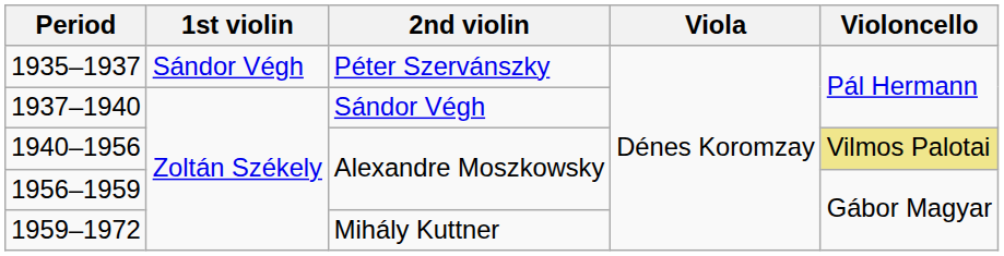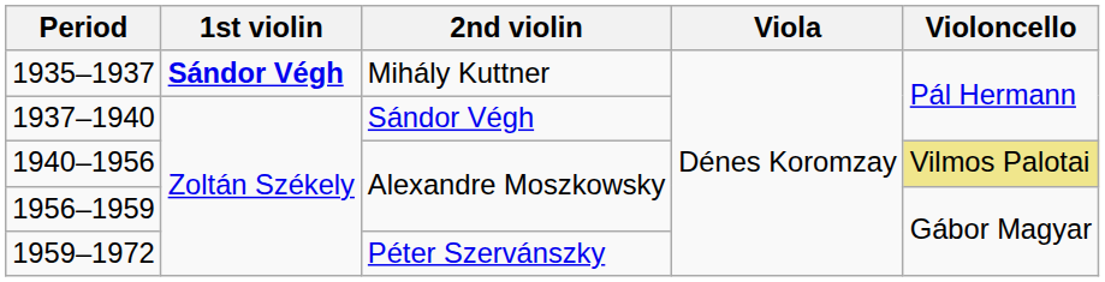1935–1937 | 1st violin: normal -> bold
1935–1937 | 2nd violin: Péter Szervánszky -> Mihály Kuttner
1959–1972 | 2nd violin: Mihály Kuttner -> Péter Szervánszky
